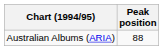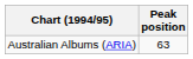Australian Albums (ARIA) | Peak position: 88 -> 63
